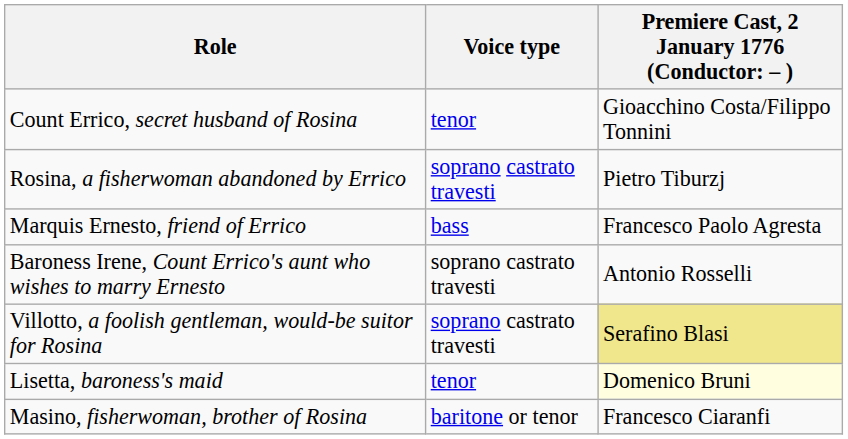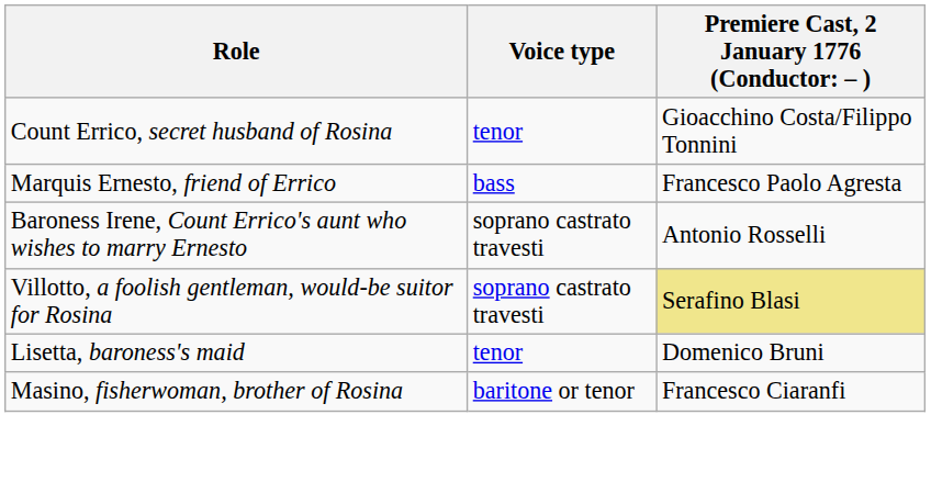- row: Rosina, a fisherwoman abandoned by Errico | soprano castrato travesti | Pietro Tiburzj
Lisetta, baroness's maid | column 3: lightyellow background -> no background
